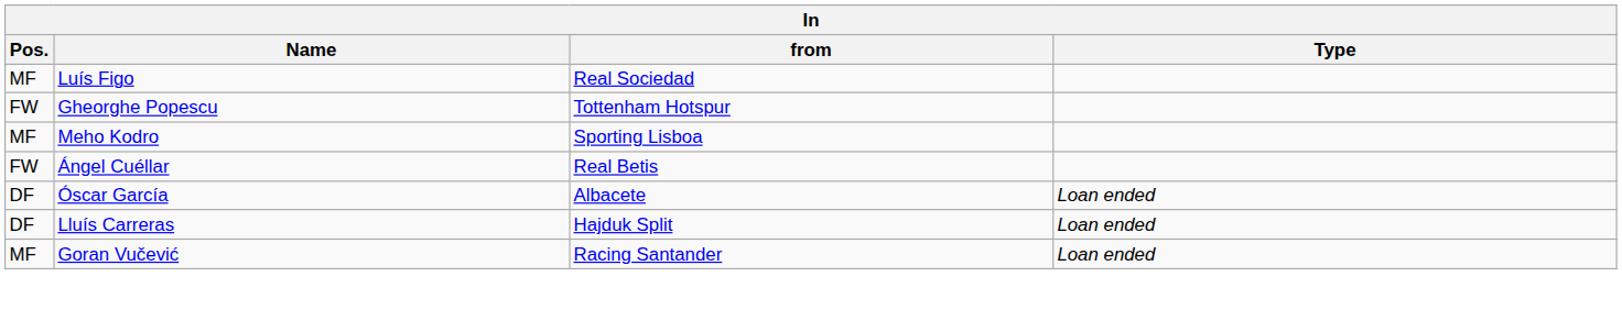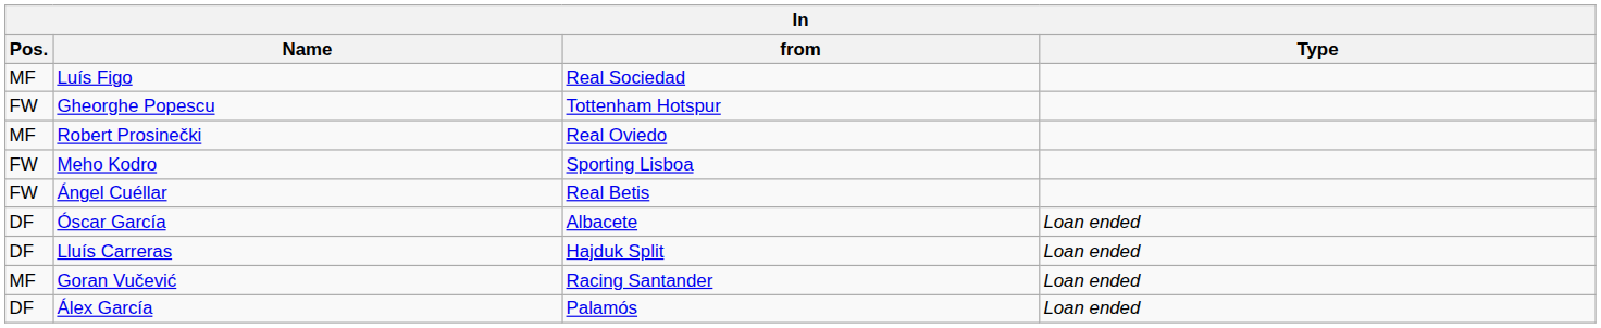+ row: MF | Robert Prosinečki | Real Oviedo
Meho Kodro | Pos.: MF -> FW
+ row: DF | Álex García | Palamós | Loan ended
